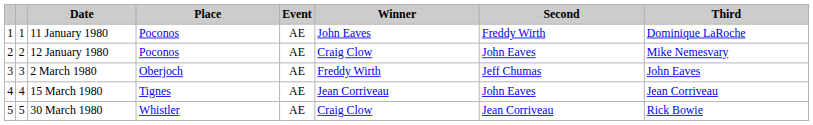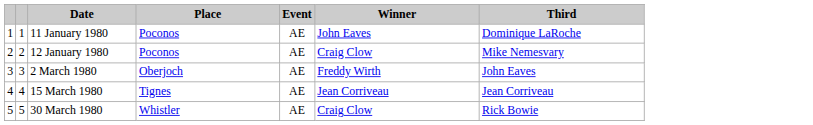- column: Second | Freddy Wirth | John Eaves | Jeff Chumas | John Eaves | Jean Corriveau
